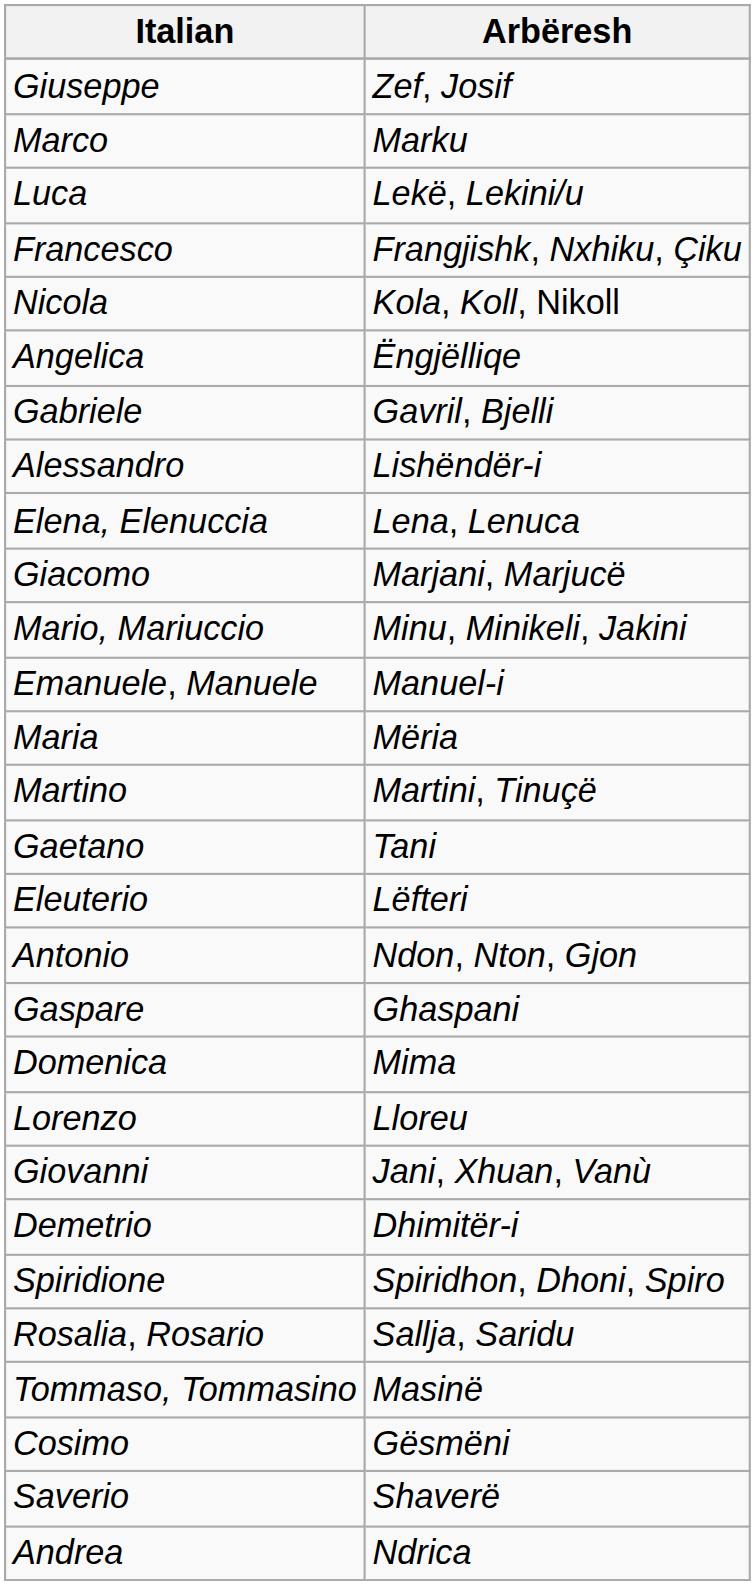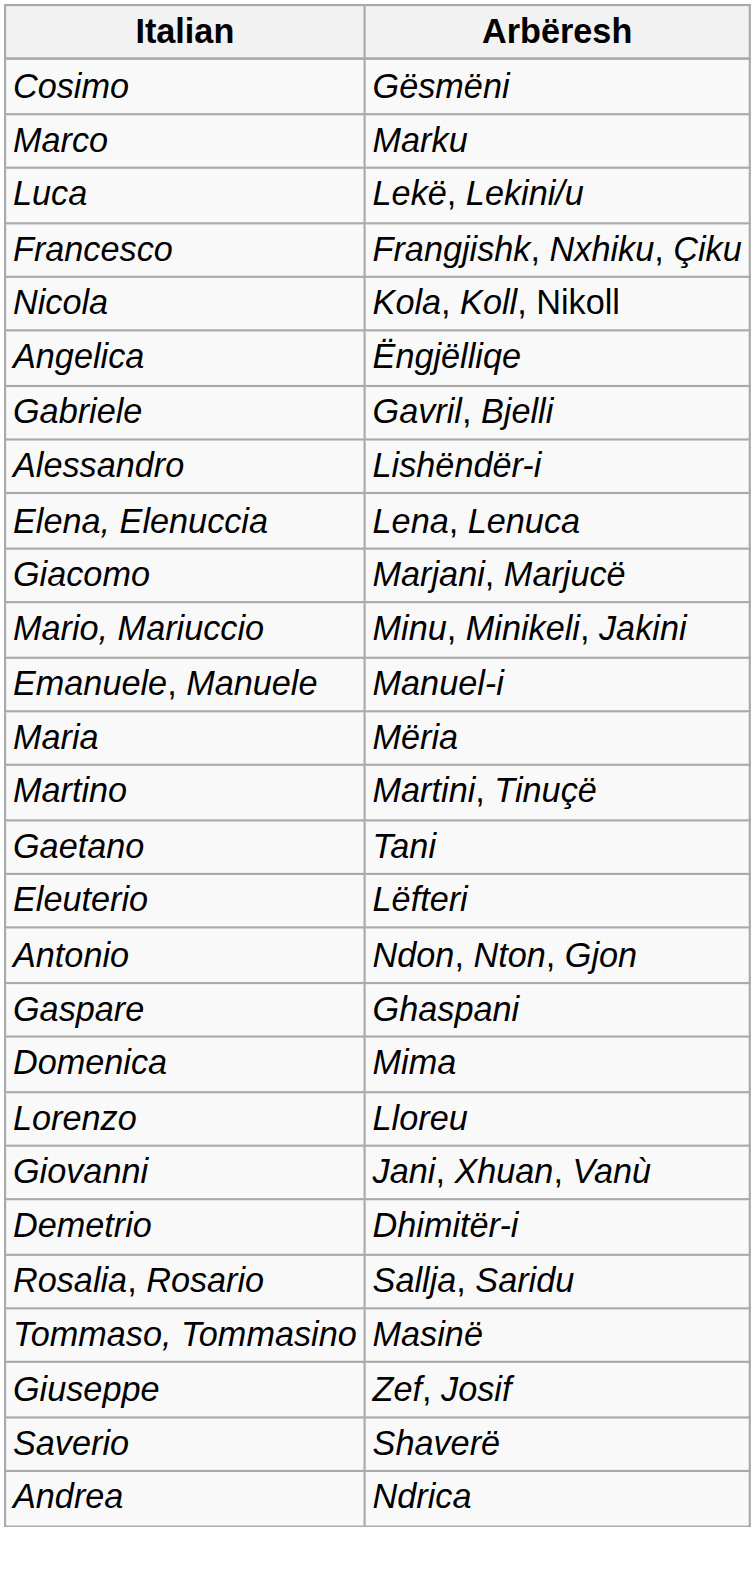rows swapped: Giuseppe <-> Cosimo
- row: Spiridione | Spiridhon, Dhoni, Spiro
